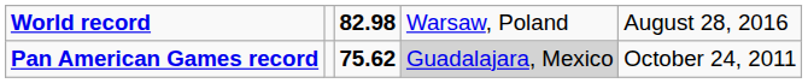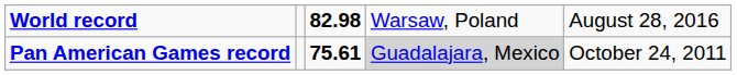Pan American Games record | column 3: 75.62 -> 75.61
